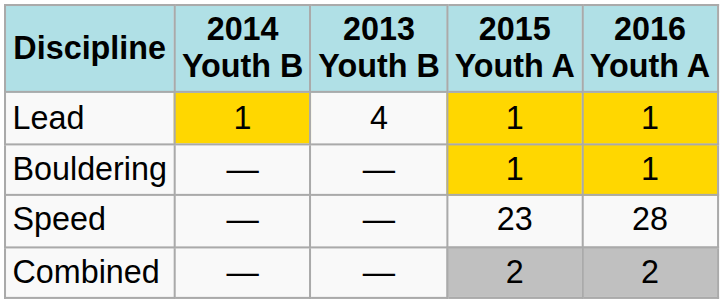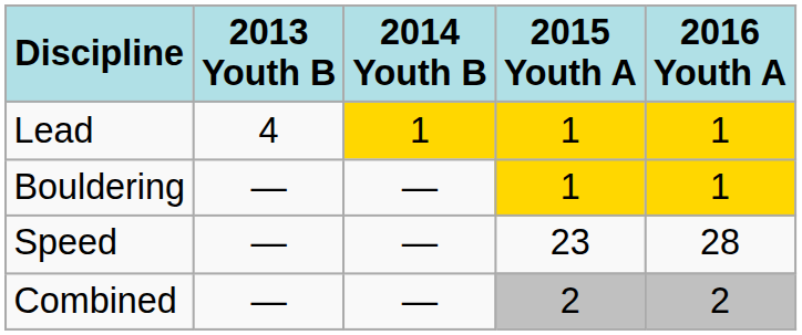columns swapped: 2013 Youth B <-> 2014 Youth B
